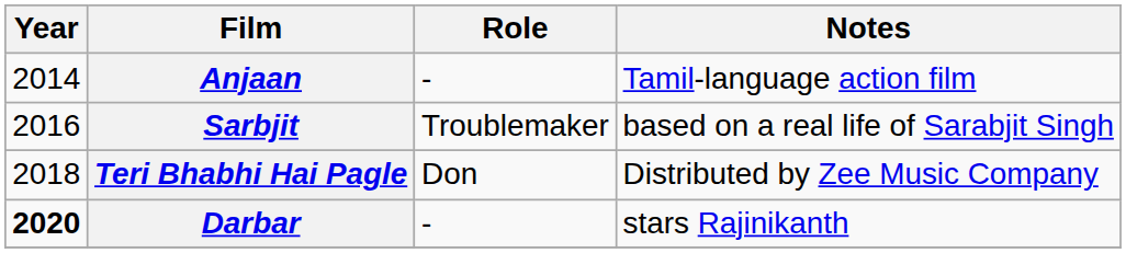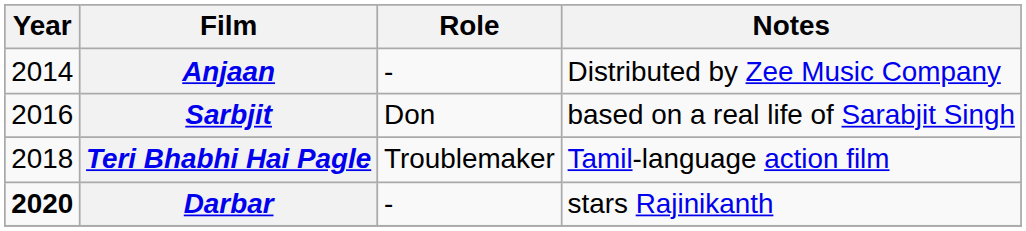Anjaan | Notes: Tamil-language action film -> Distributed by Zee Music Company
Sarbjit | Role: Troublemaker -> Don
Teri Bhabhi Hai Pagle | Role: Don -> Troublemaker
Teri Bhabhi Hai Pagle | Notes: Distributed by Zee Music Company -> Tamil-language action film
